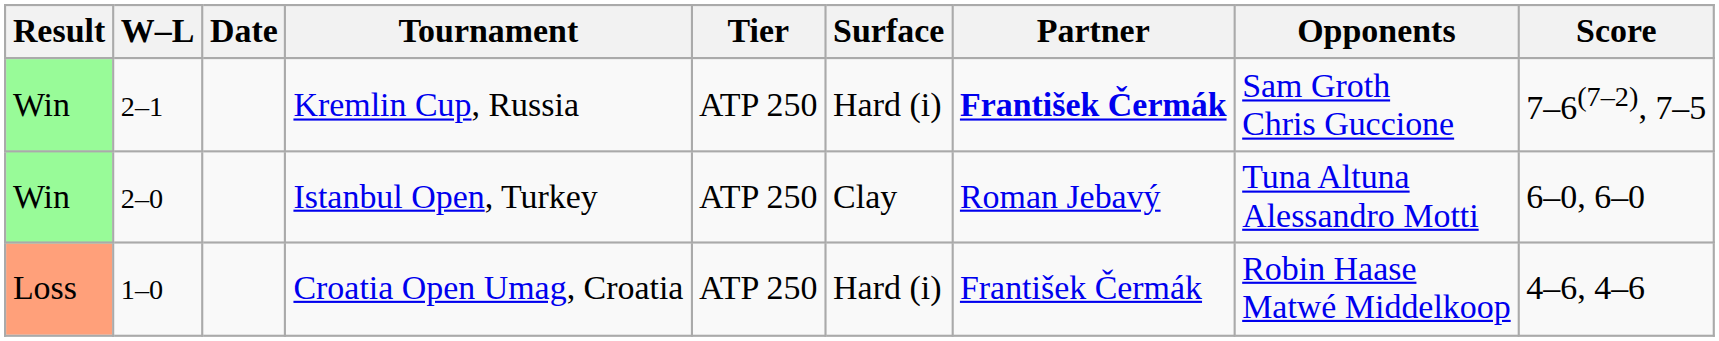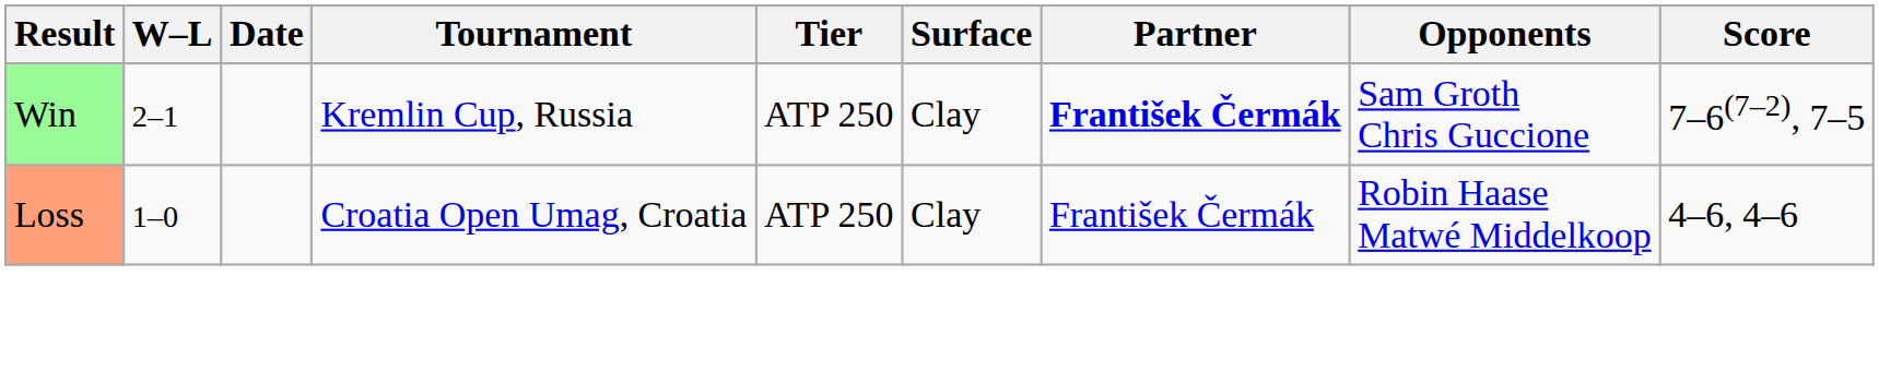Kremlin Cup, Russia | Surface: Hard (i) -> Clay
- row: Win | 2–0 | Istanbul Open, Turkey | ATP 250 | Clay | Roman Jebavý | Tuna Altuna Alessandro Motti | 6–0, 6–0
Croatia Open Umag, Croatia | Surface: Hard (i) -> Clay
